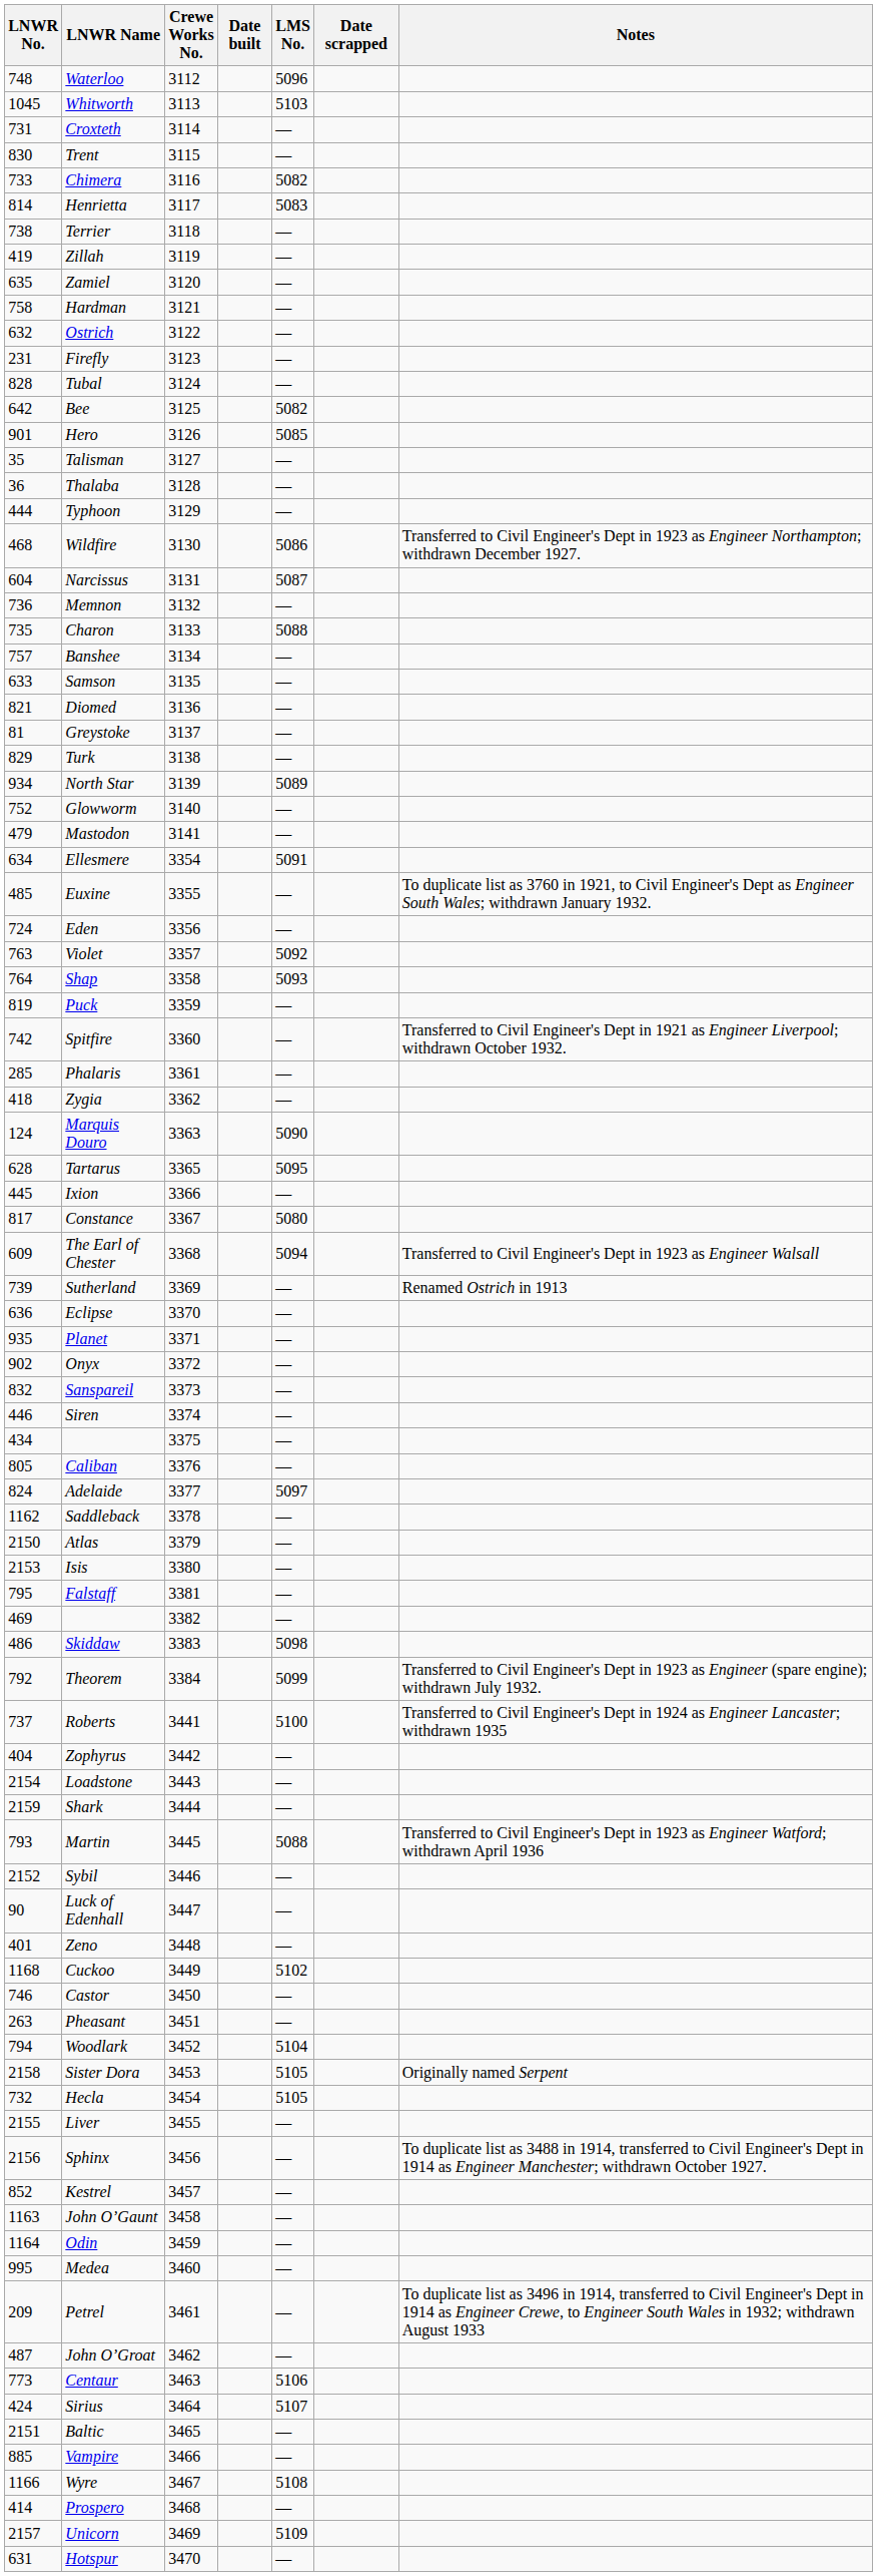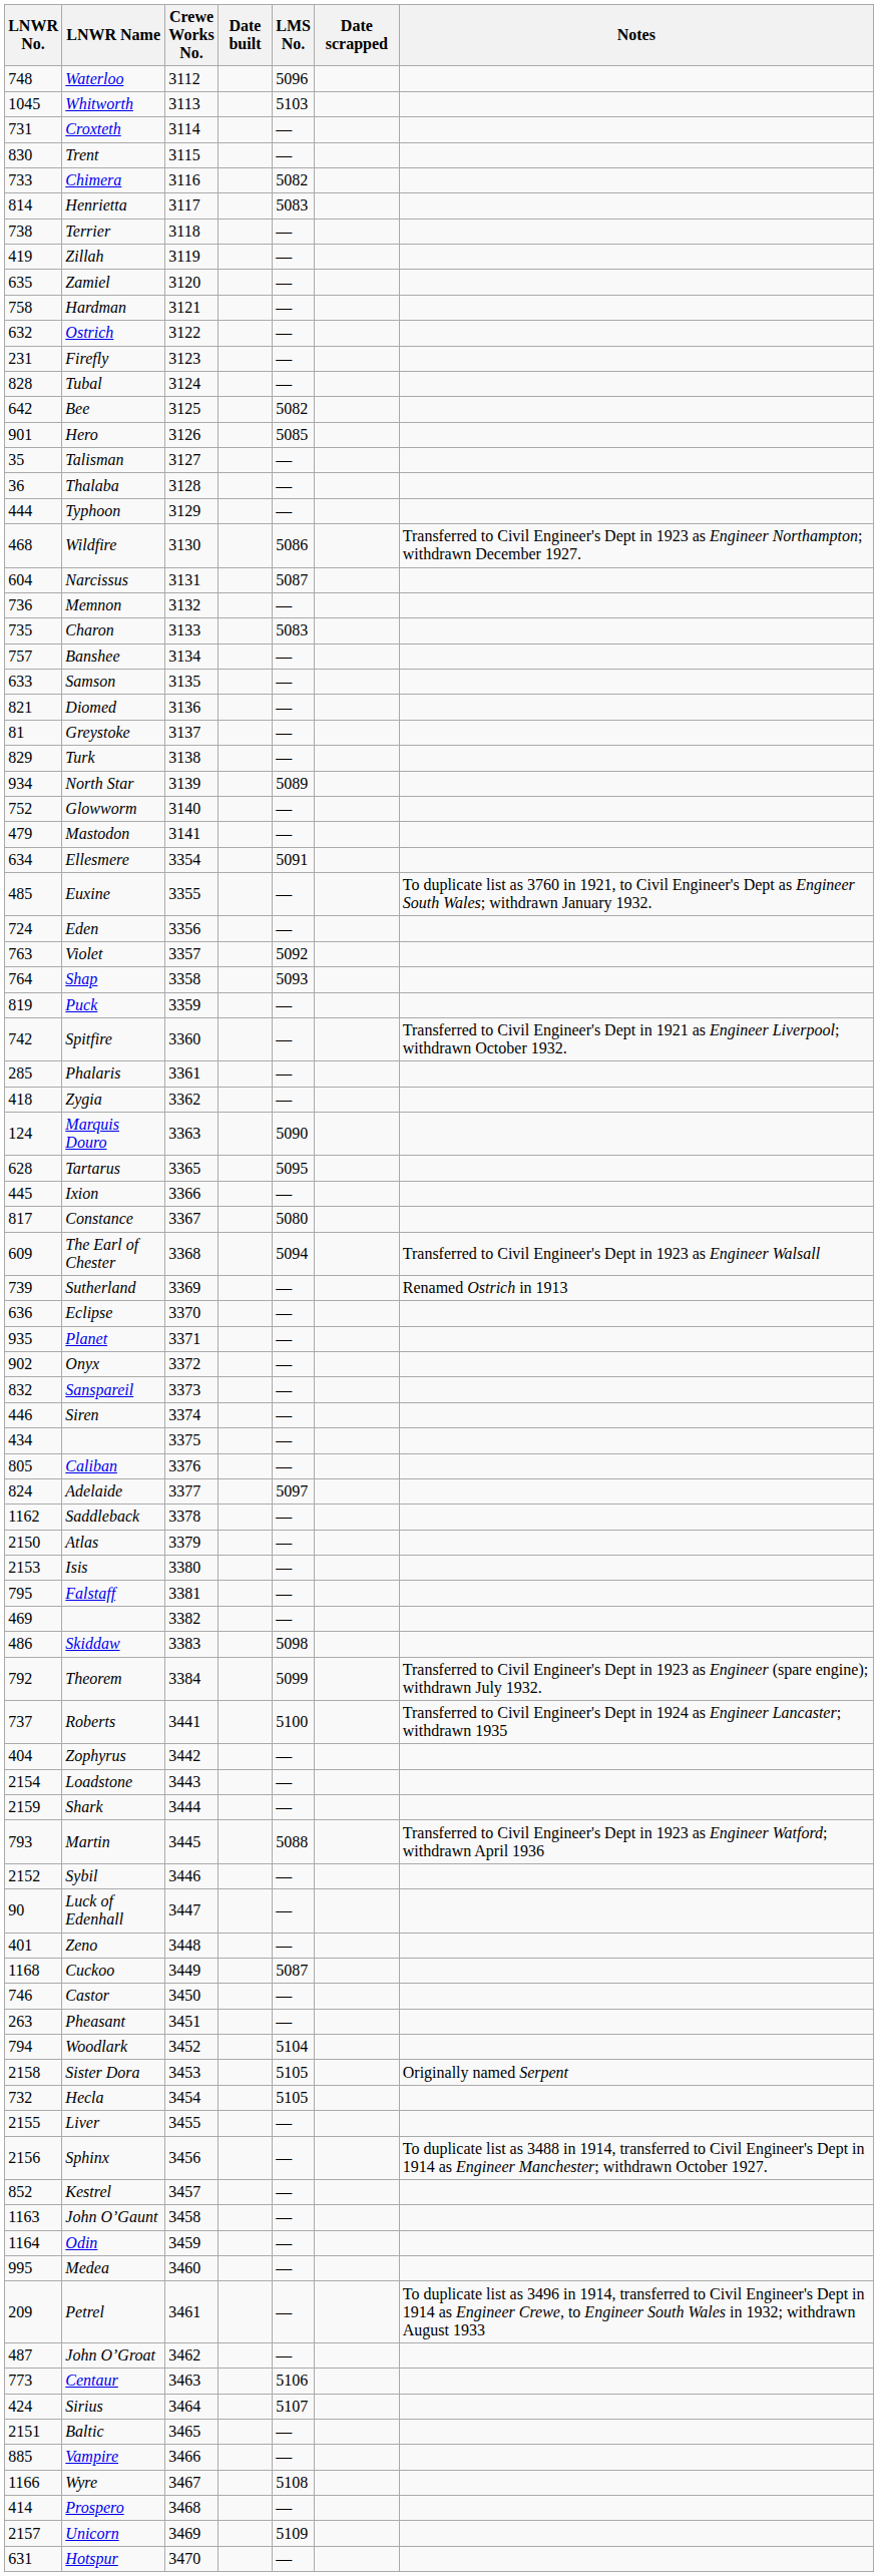Charon | LMS No.: 5088 -> 5083
Cuckoo | LMS No.: 5102 -> 5087
